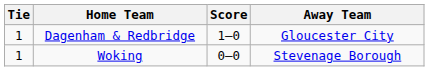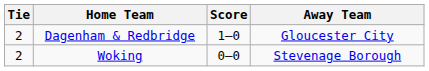Dagenham & Redbridge | Tie: 1 -> 2
Woking | Tie: 1 -> 2
